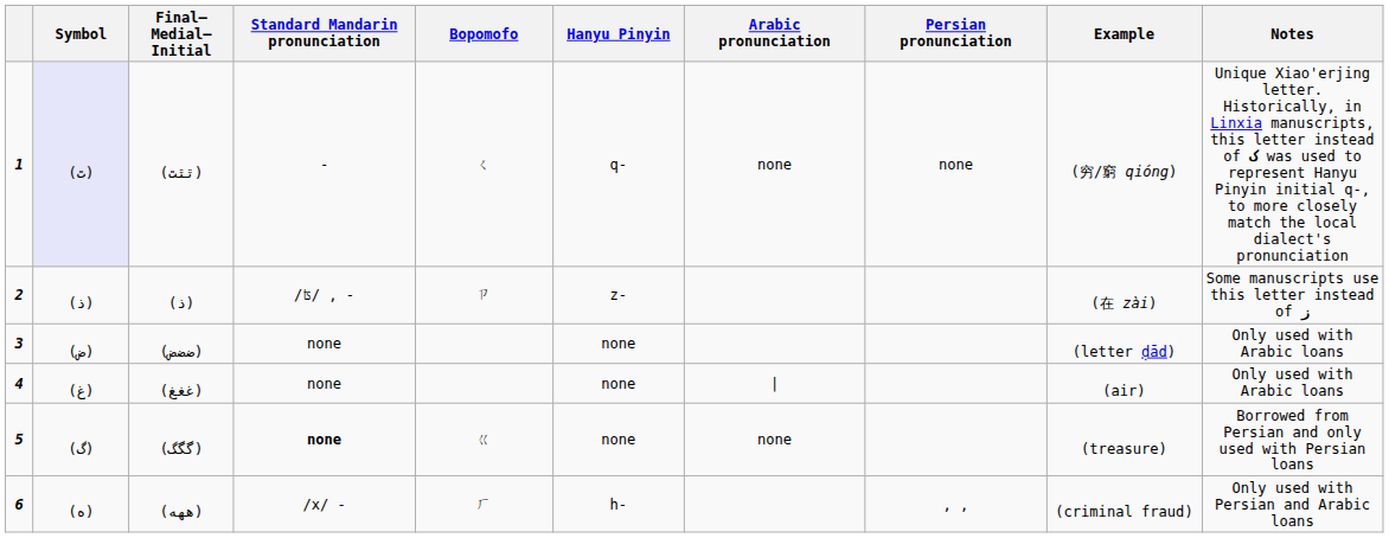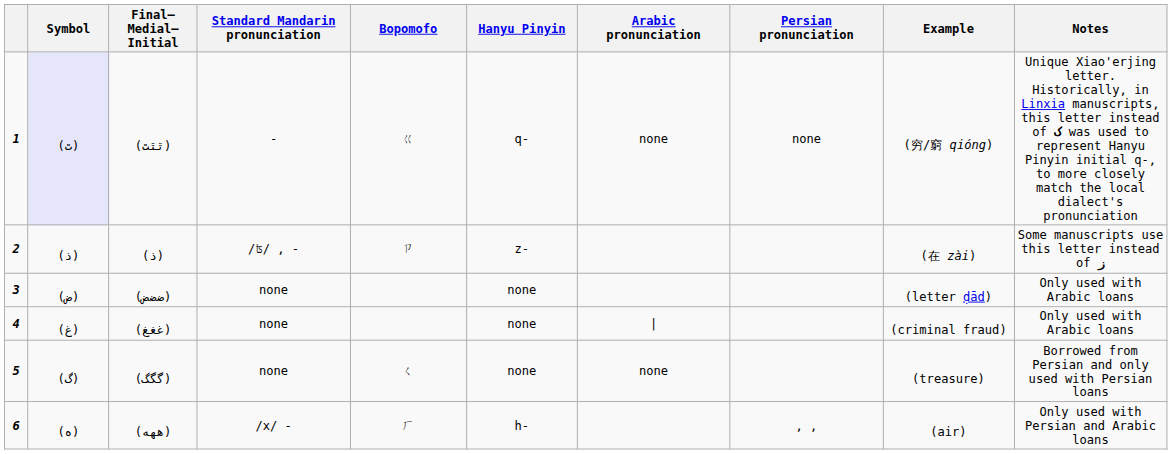(ٿٿٿ) | Bopomofo: ㄑ -> ㄍ
(غغغ) | Example: (air) -> (criminal fraud)
(گگگ) | Standard Mandarin pronunciation: bold -> normal
(گگگ) | Bopomofo: ㄍ -> ㄑ
(ههه) | Example: (criminal fraud) -> (air)
